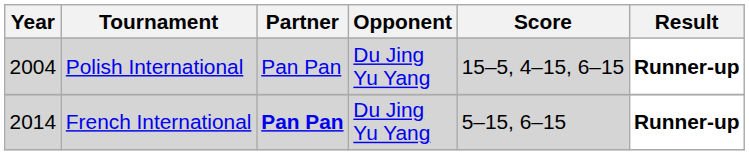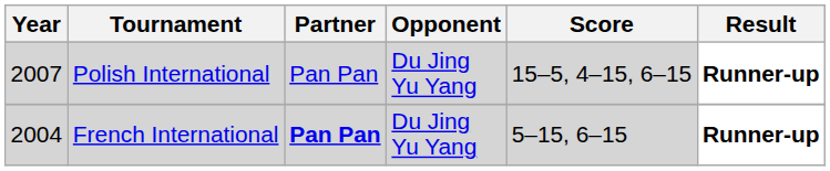Polish International | Year: 2004 -> 2007
French International | Year: 2014 -> 2004
